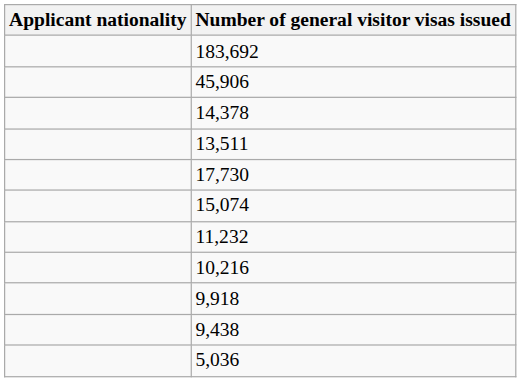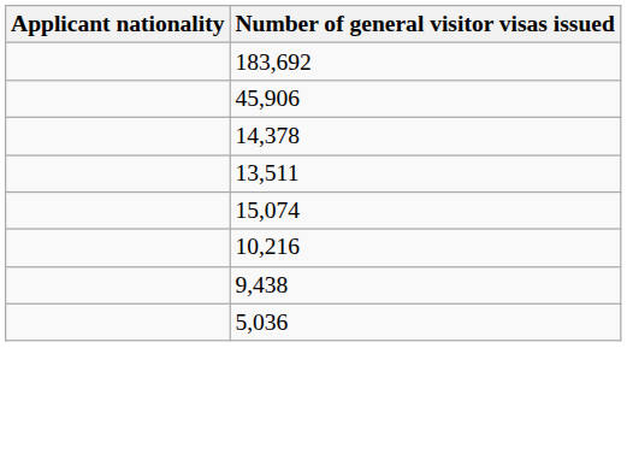- row: 17,730
- row: 11,232
- row: 9,918
